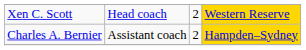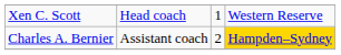Xen C. Scott | column 3: 2 -> 1
Xen C. Scott | column 4: gold background -> no background
